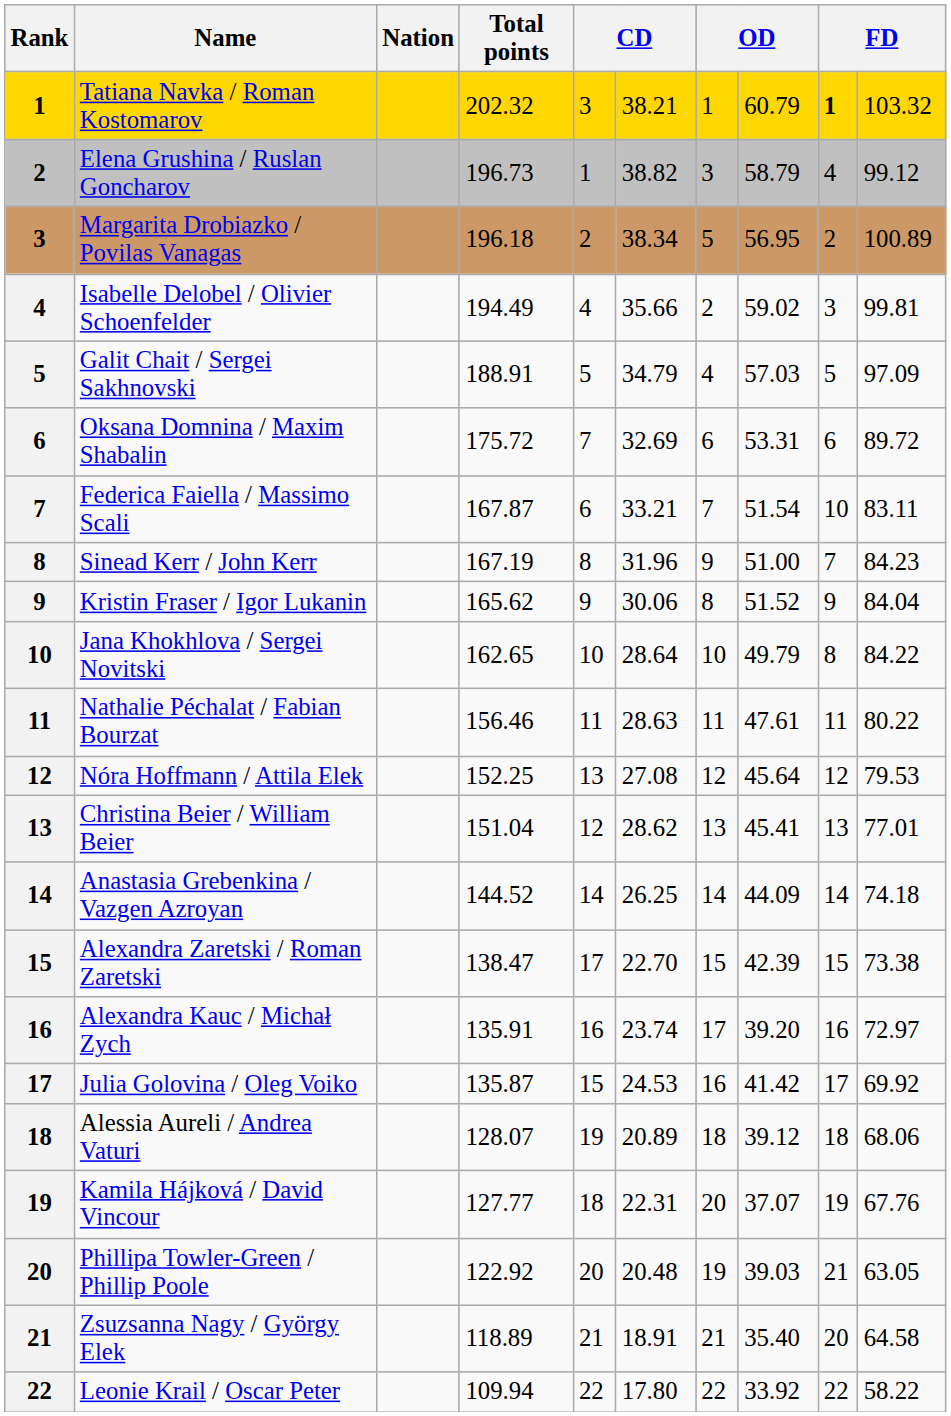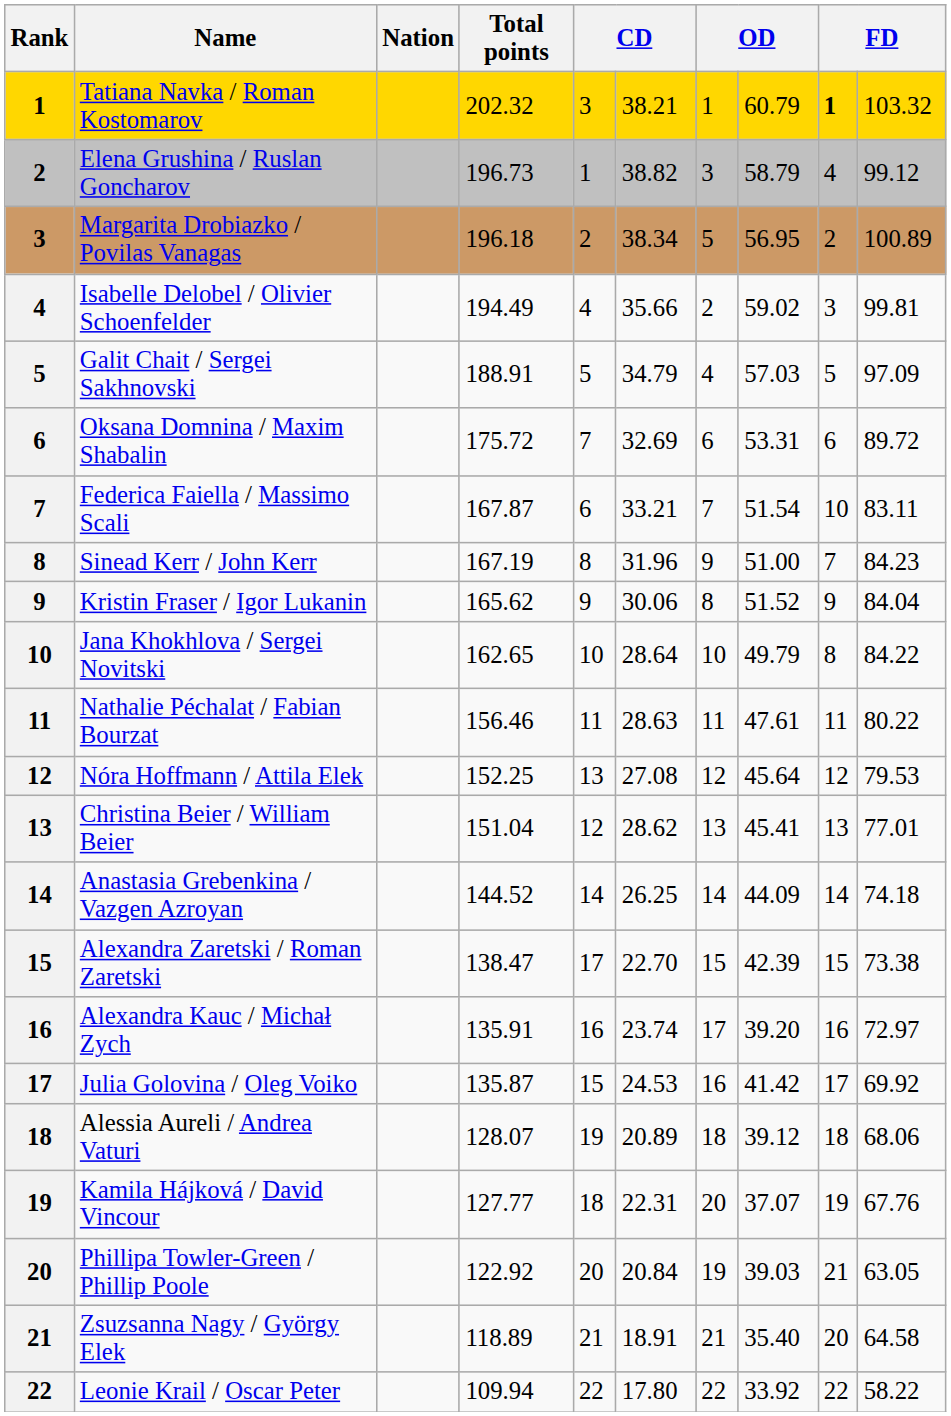Phillipa Towler-Green / Phillip Poole | column 6: 20.48 -> 20.84
